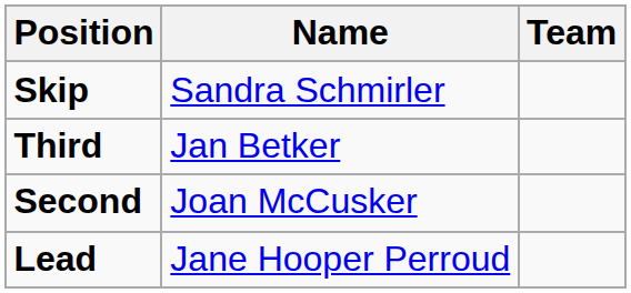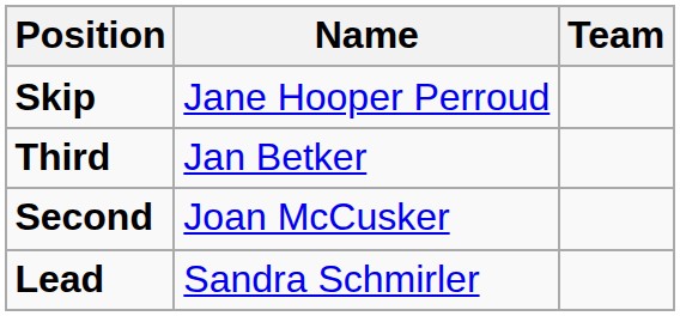Skip | Name: Sandra Schmirler -> Jane Hooper Perroud
Lead | Name: Jane Hooper Perroud -> Sandra Schmirler
